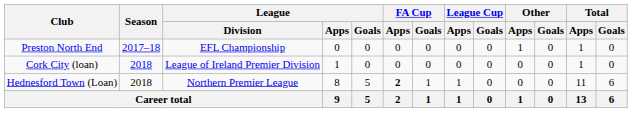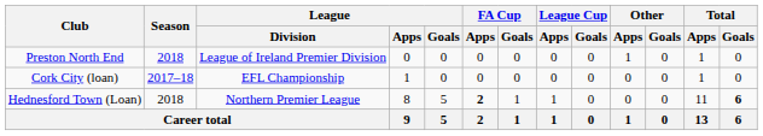Preston North End | Season: 2017–18 -> 2018
Preston North End | League / Division: EFL Championship -> League of Ireland Premier Division
Cork City (loan) | Season: 2018 -> 2017–18
Cork City (loan) | League / Division: League of Ireland Premier Division -> EFL Championship
Hednesford Town (Loan) | Total / Goals: normal -> bold
